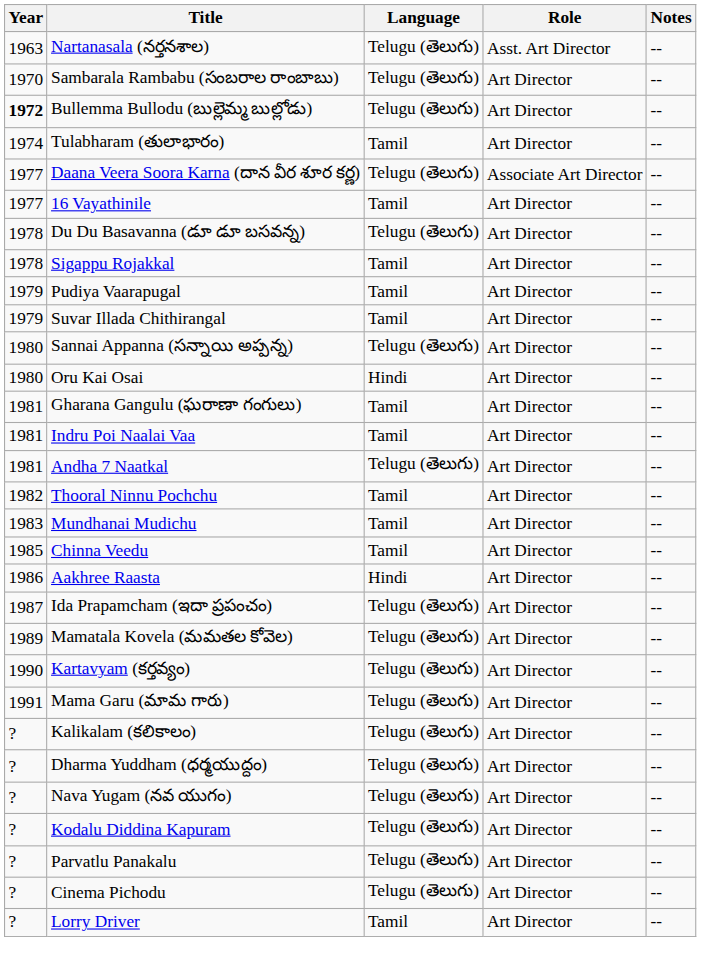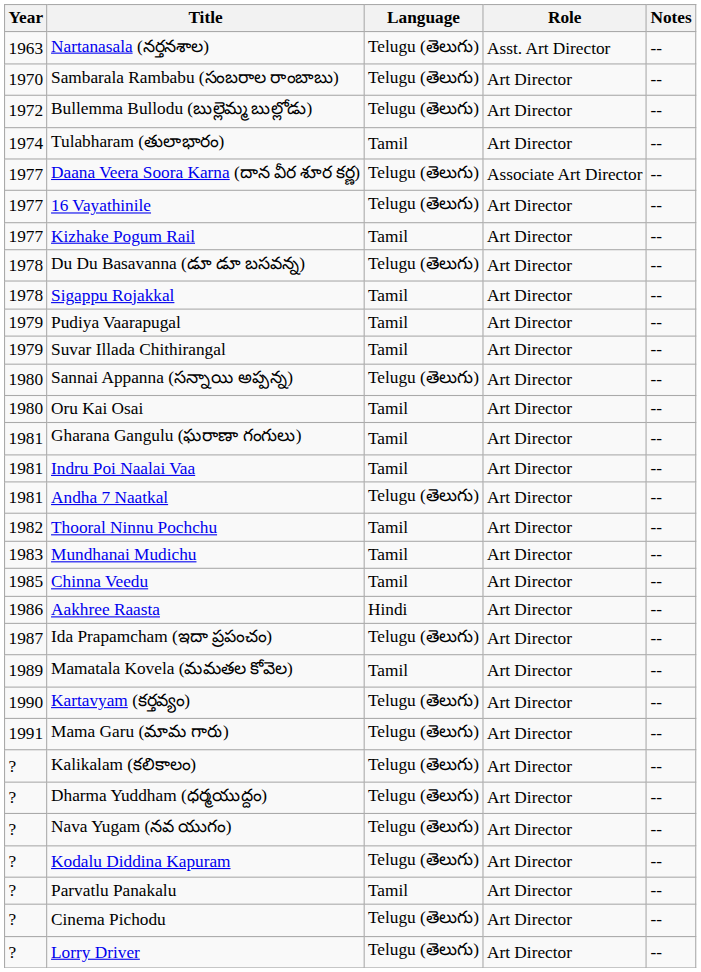Bullemma Bullodu (బుల్లెమ్మ బుల్లోడు) | Year: bold -> normal
16 Vayathinile | Language: Tamil -> Telugu (తెలుగు)
+ row: 1977 | Kizhake Pogum Rail | Tamil | Art Director | --
Oru Kai Osai | Language: Hindi -> Tamil
Mamatala Kovela (మమతల కోవెల) | Language: Telugu (తెలుగు) -> Tamil
Parvatlu Panakalu | Language: Telugu (తెలుగు) -> Tamil
Lorry Driver | Language: Tamil -> Telugu (తెలుగు)
